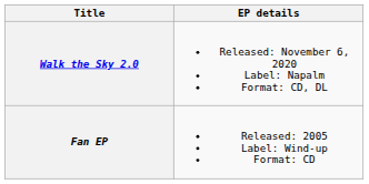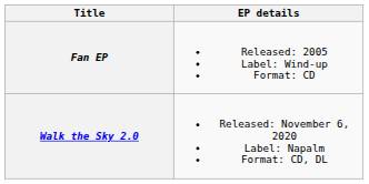rows swapped: Fan EP <-> Walk the Sky 2.0
